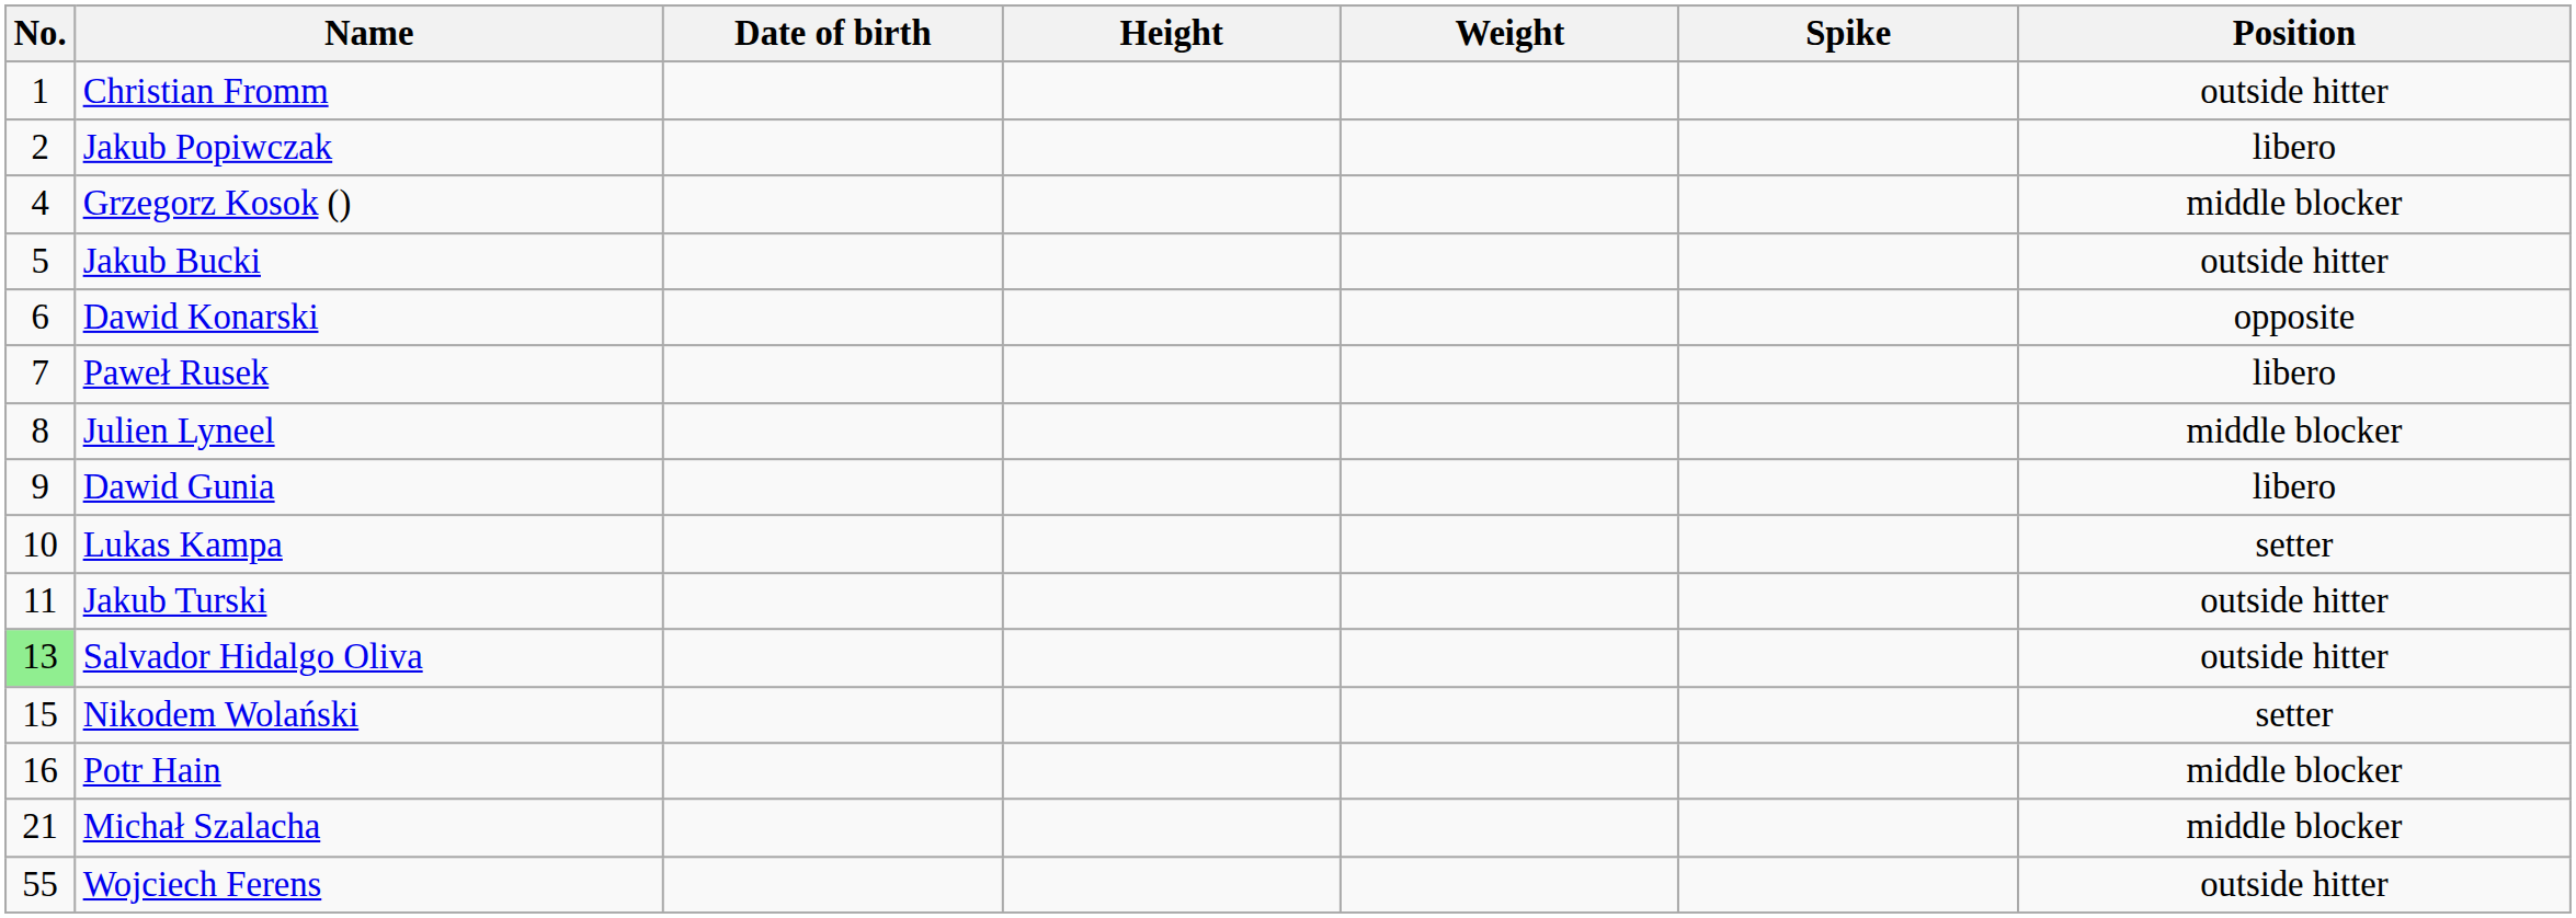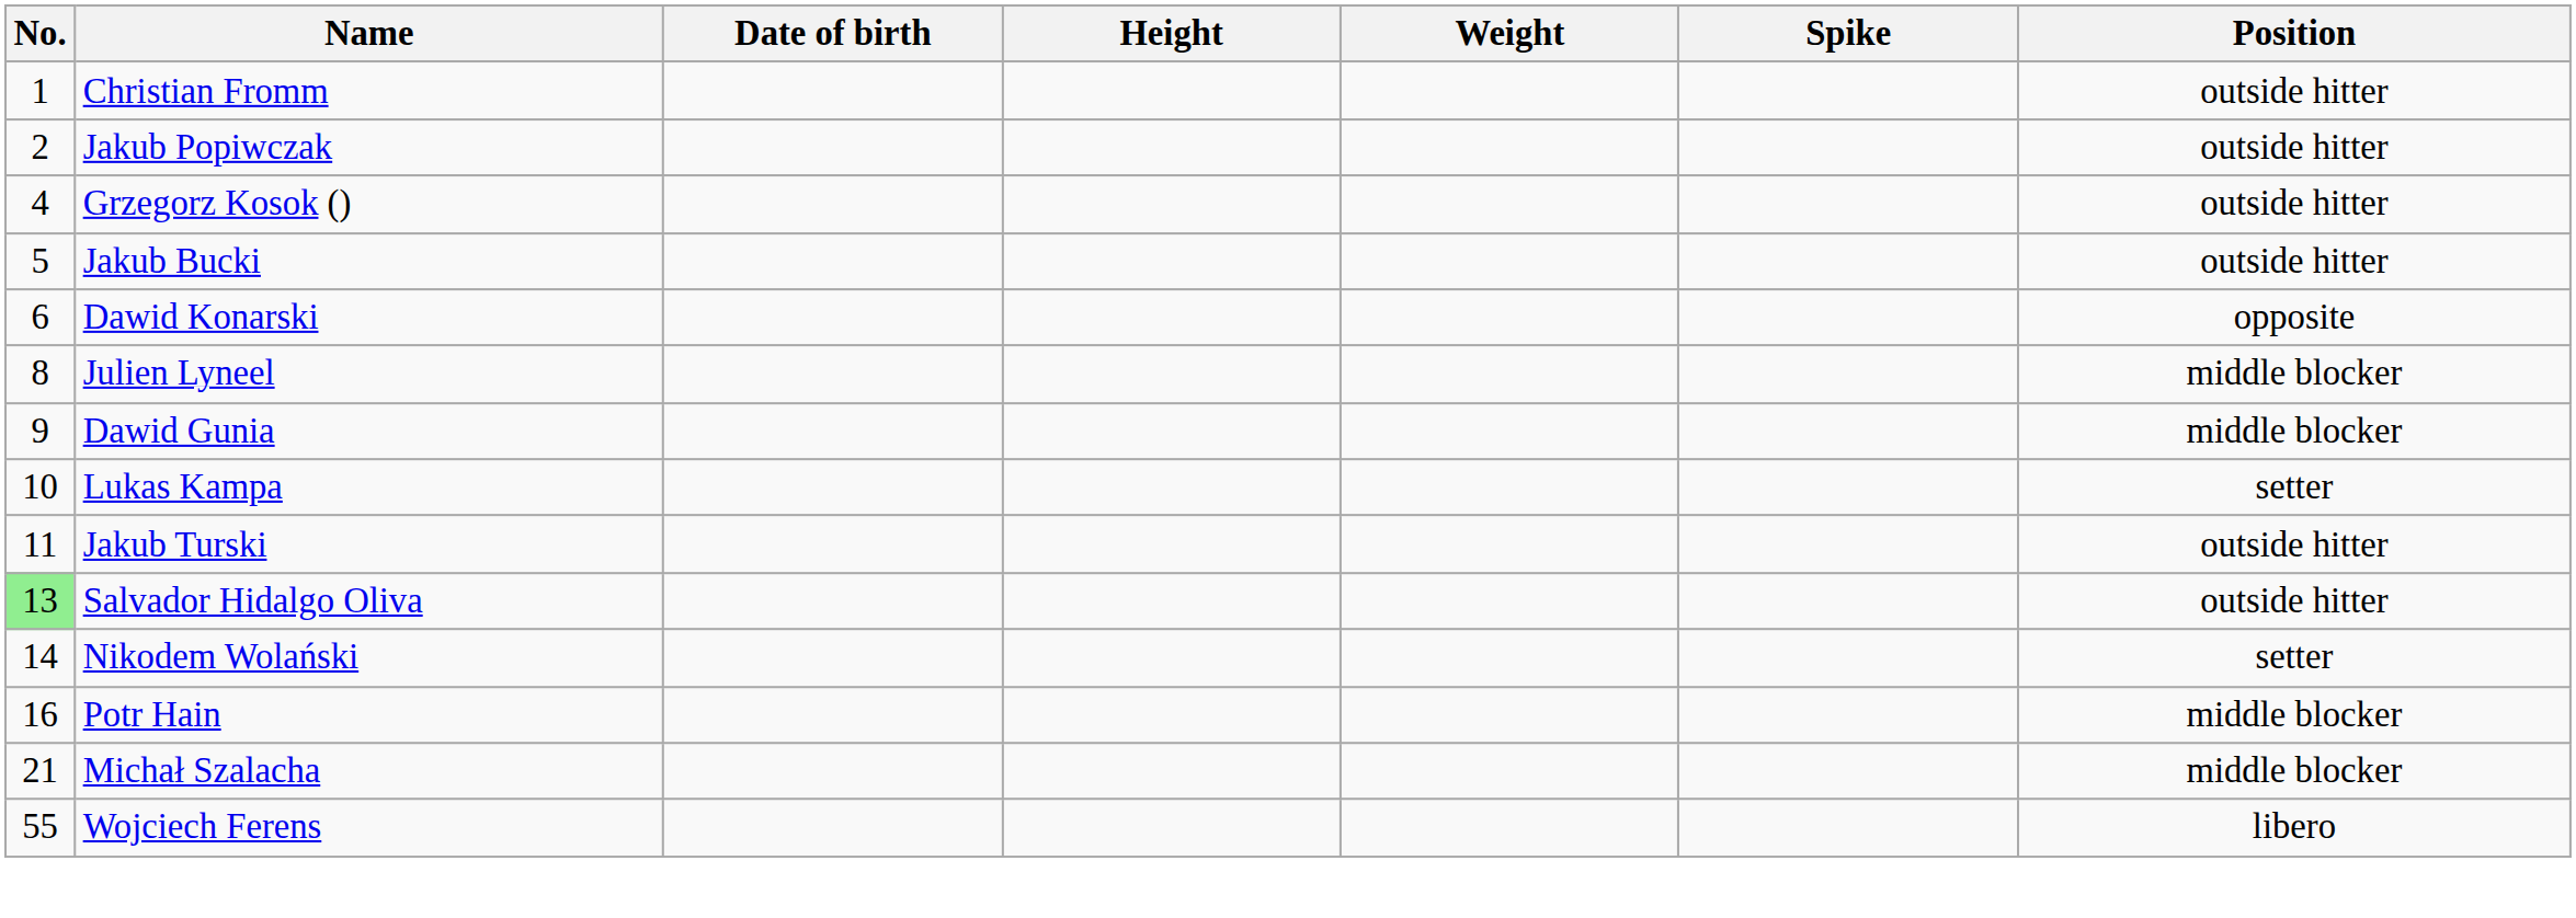Jakub Popiwczak | Position: libero -> outside hitter
Grzegorz Kosok () | Position: middle blocker -> outside hitter
- row: 7 | Paweł Rusek | libero
Dawid Gunia | Position: libero -> middle blocker
Nikodem Wolański | No.: 15 -> 14
Wojciech Ferens | Position: outside hitter -> libero
